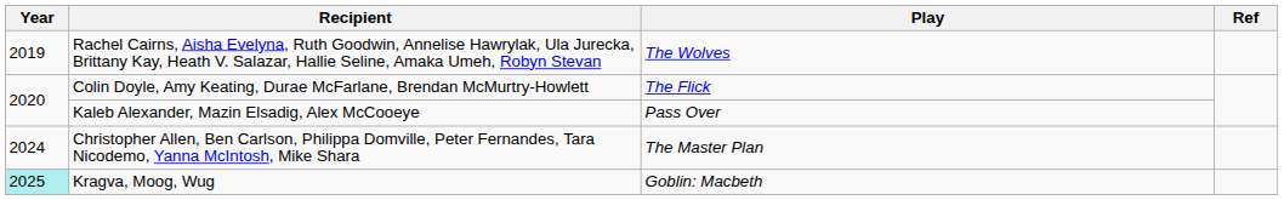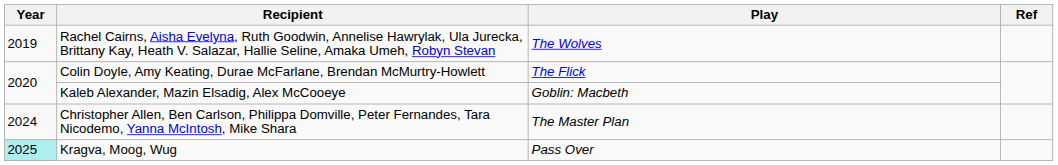Kaleb Alexander, Mazin Elsadig, Alex McCooeye | Play: Pass Over -> Goblin: Macbeth
Kragva, Moog, Wug | Play: Goblin: Macbeth -> Pass Over
